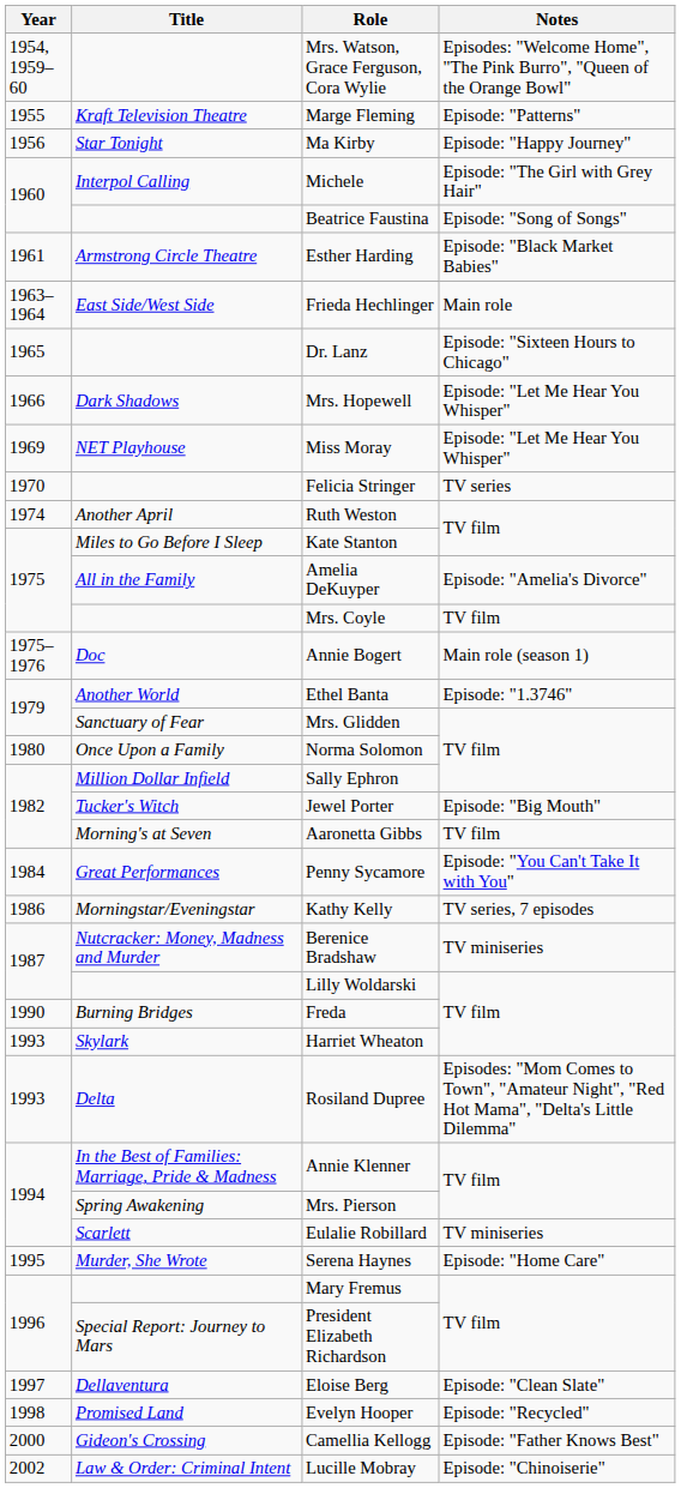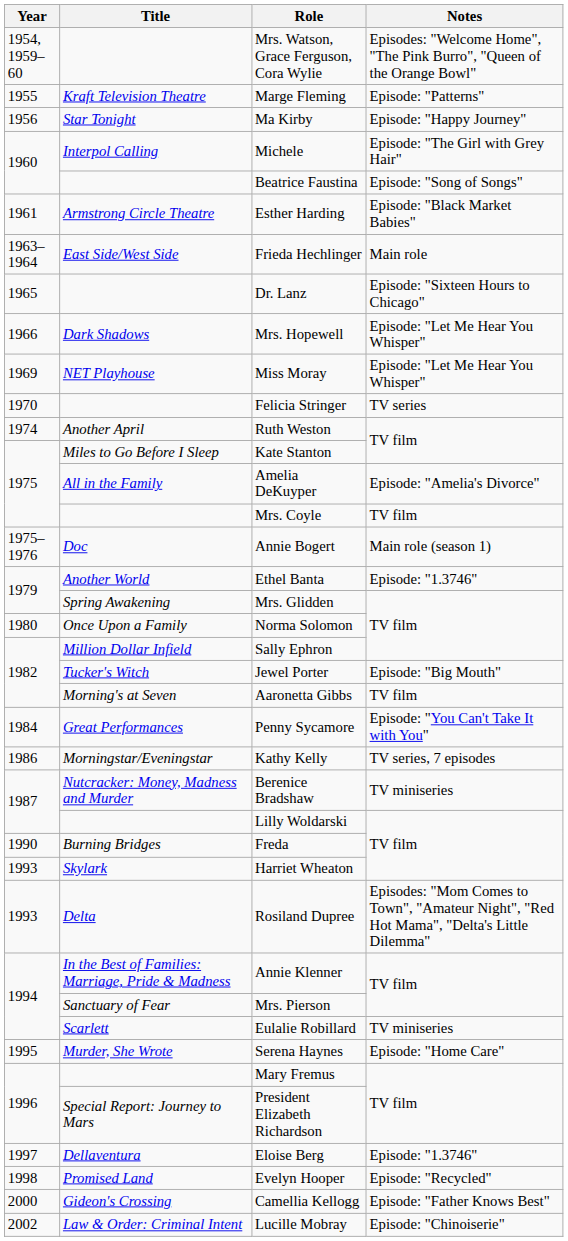Mrs. Glidden | Title: Sanctuary of Fear -> Spring Awakening
Mrs. Pierson | Title: Spring Awakening -> Sanctuary of Fear
Eloise Berg | Notes: Episode: "Clean Slate" -> Episode: "1.3746"
